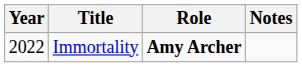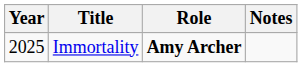Immortality | Year: 2022 -> 2025
